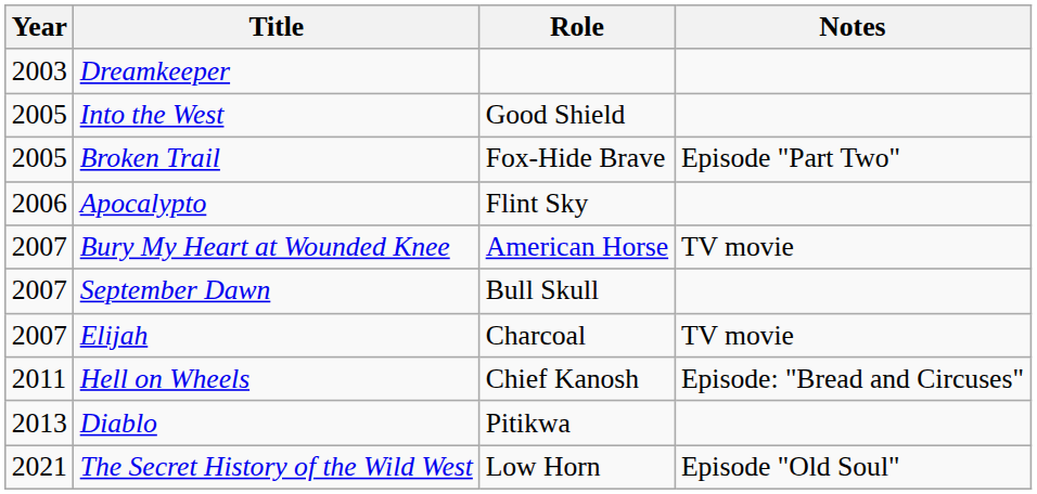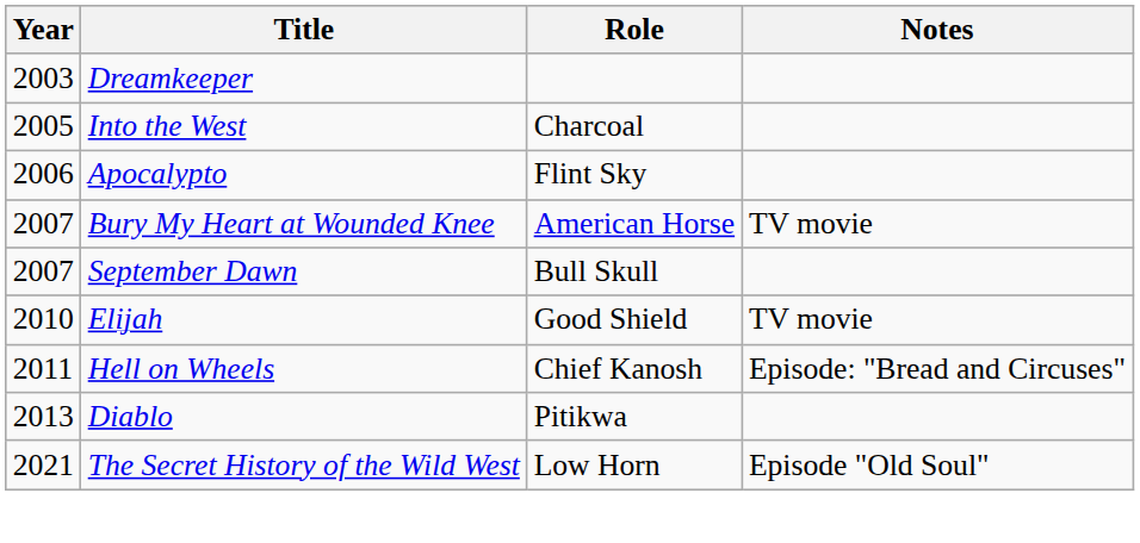Into the West | Role: Good Shield -> Charcoal
- row: 2005 | Broken Trail | Fox-Hide Brave | Episode "Part Two"
Elijah | Year: 2007 -> 2010
Elijah | Role: Charcoal -> Good Shield
